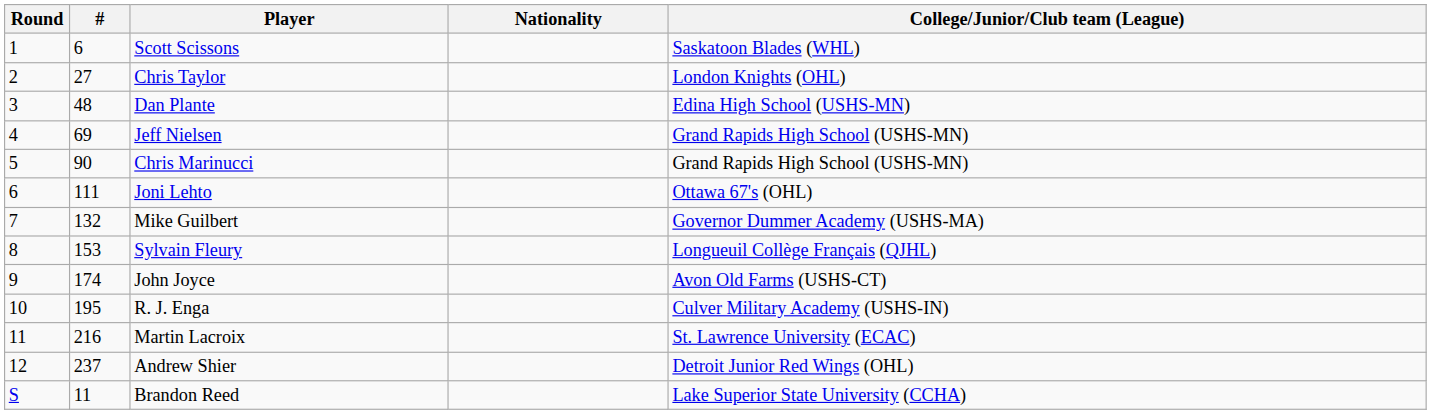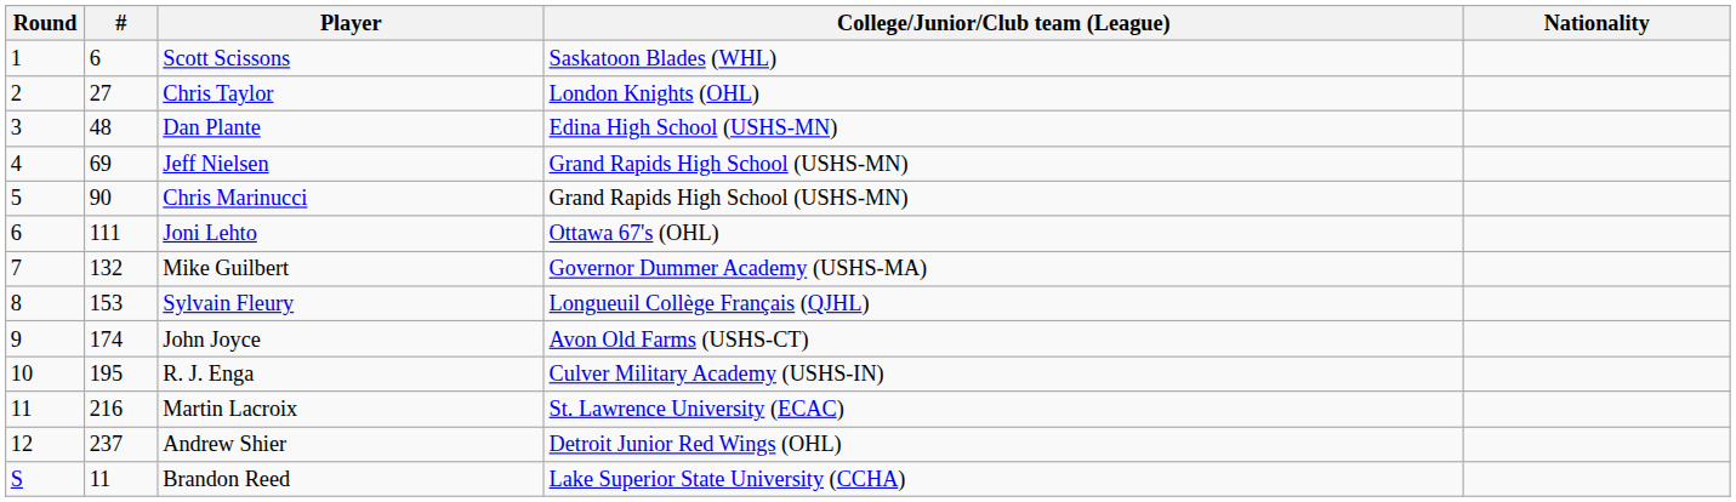columns swapped: Nationality <-> College/Junior/Club team (League)
